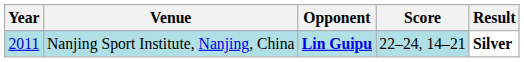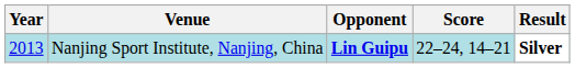Nanjing Sport Institute, Nanjing, China | Year: 2011 -> 2013
